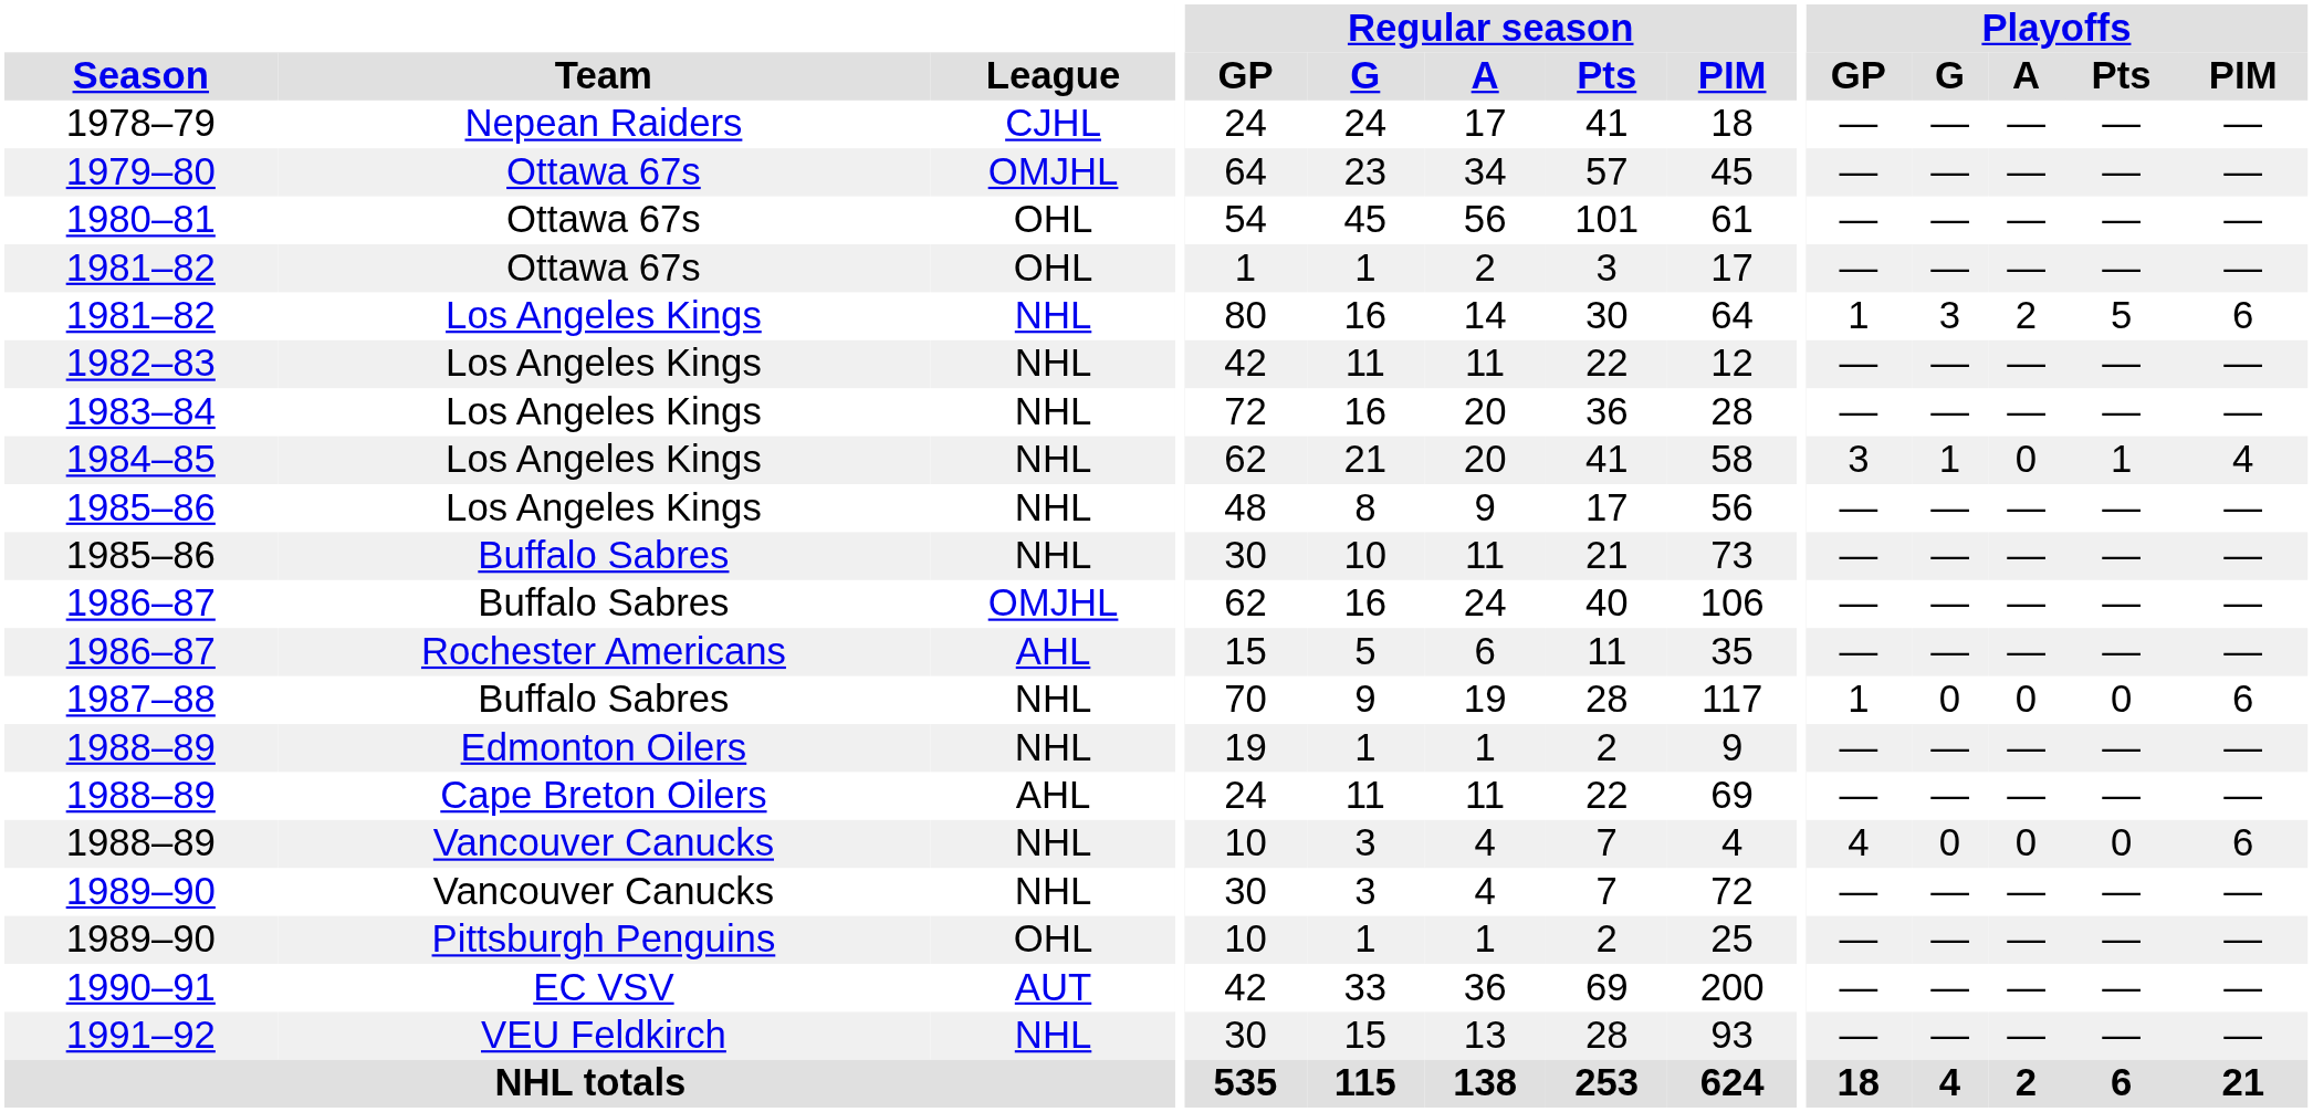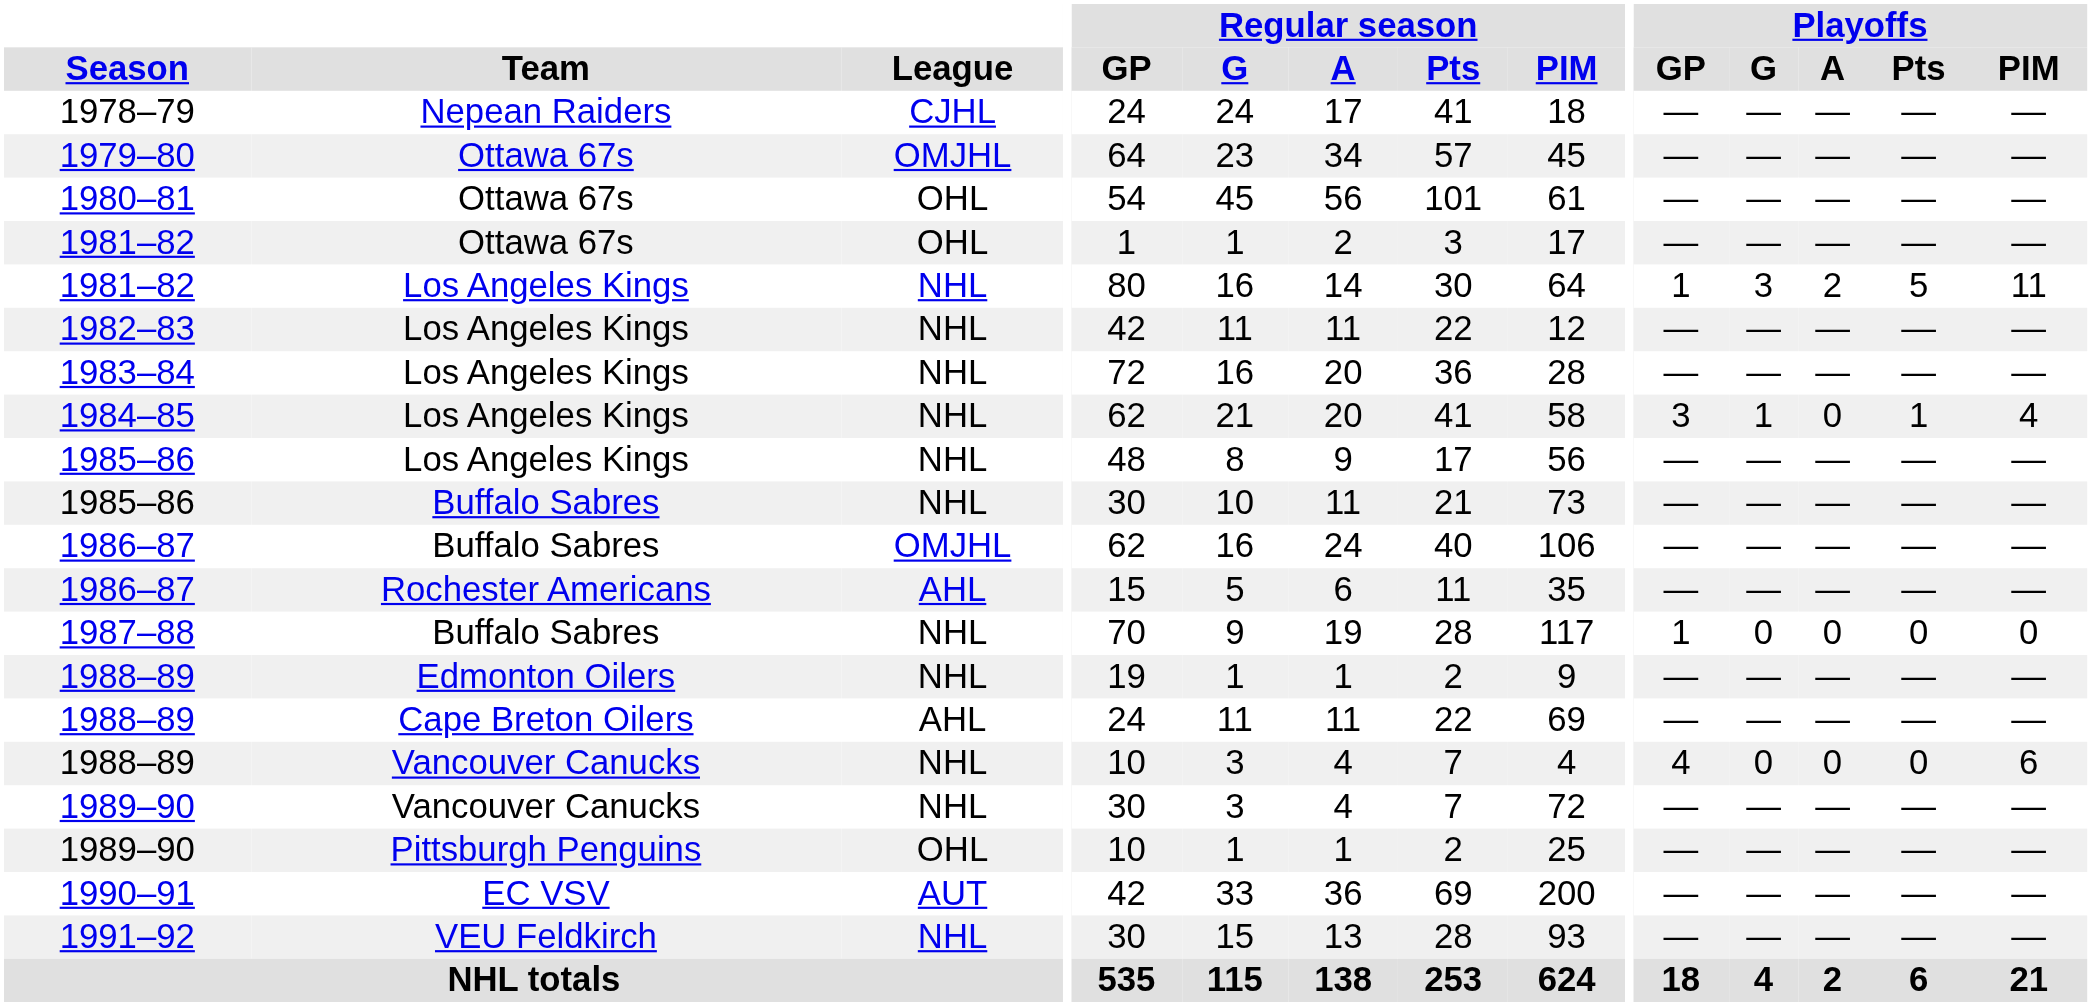1981–82 / Los Angeles Kings | Playoffs / PIM: 6 -> 11
1987–88 | Playoffs / PIM: 6 -> 0
